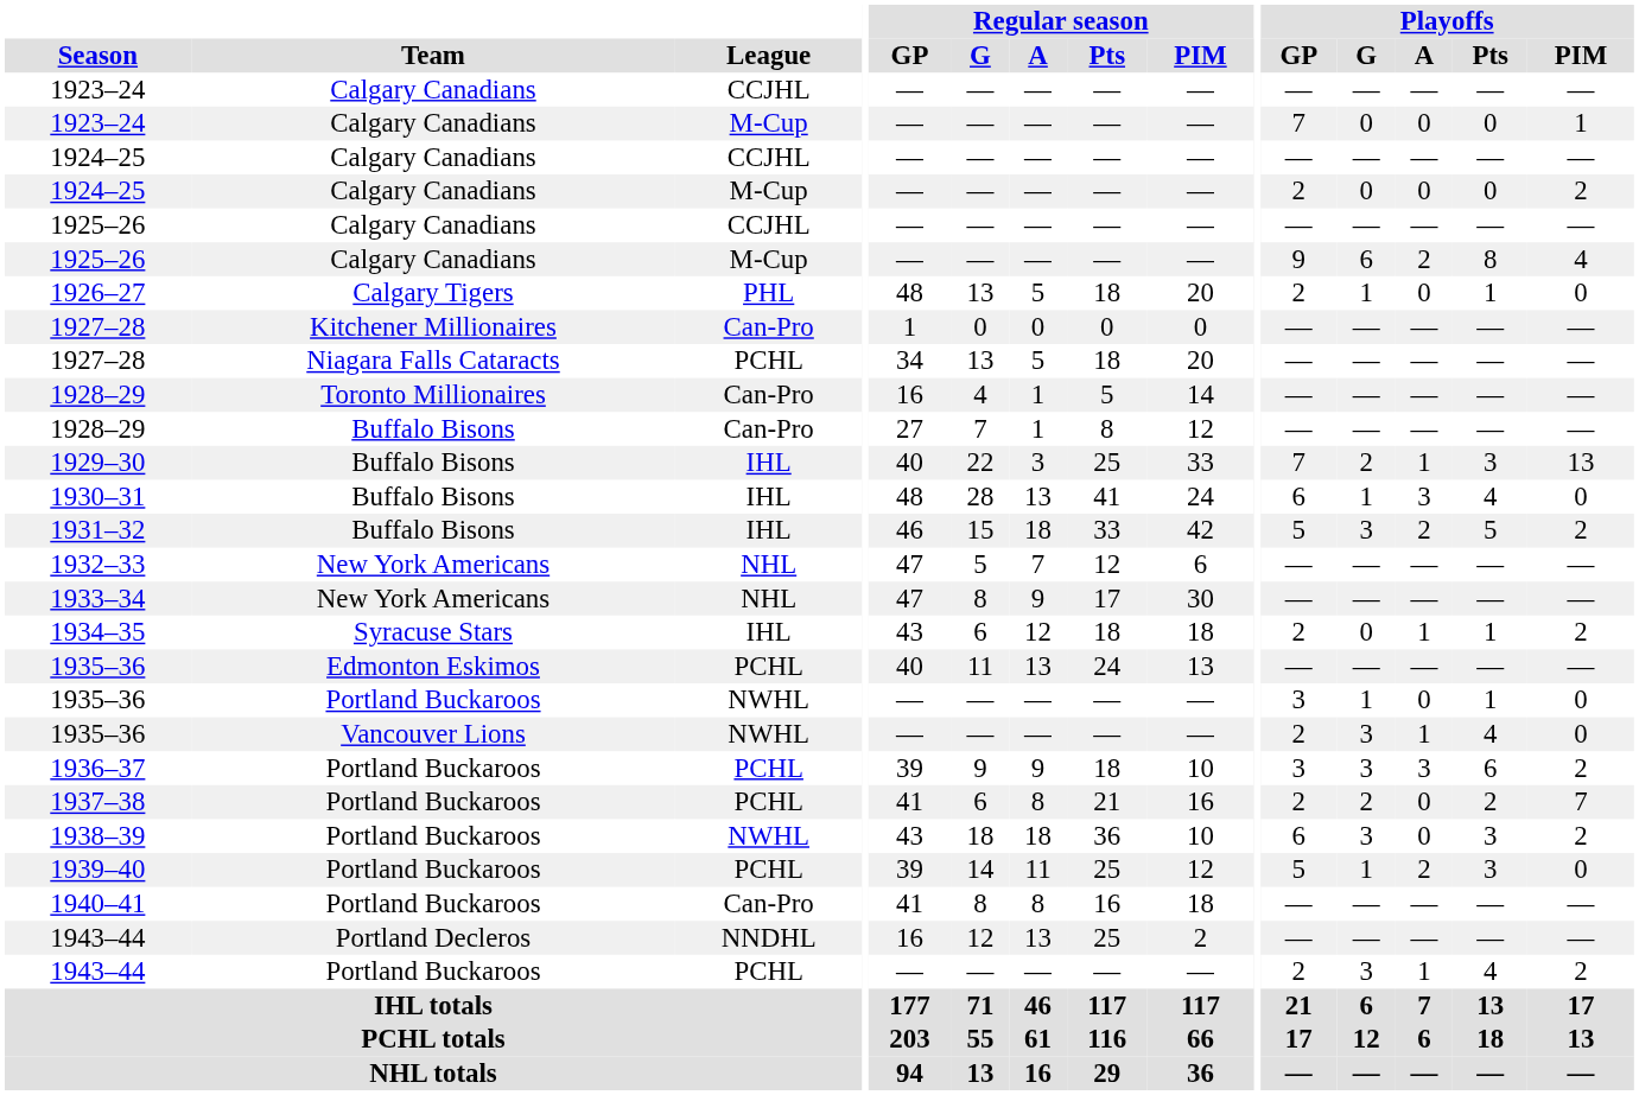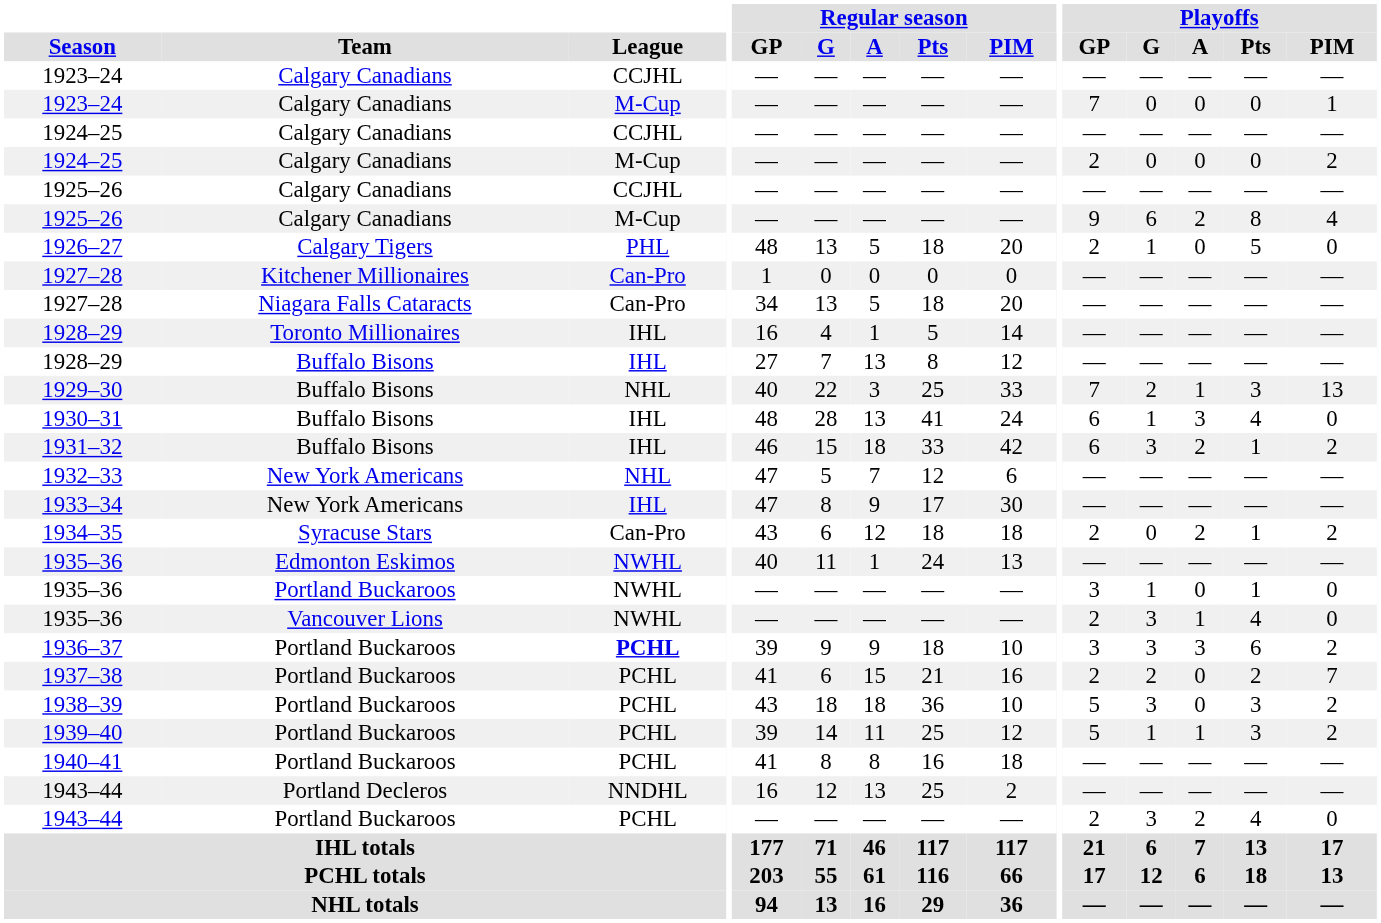1926–27 | Playoffs / Pts: 1 -> 5
1927–28 / Niagara Falls Cataracts | League: PCHL -> Can-Pro
1928–29 / Toronto Millionaires | League: Can-Pro -> IHL
1928–29 / Buffalo Bisons | League: Can-Pro -> IHL
1928–29 / Buffalo Bisons | Regular season / A: 1 -> 13
1929–30 | League: IHL -> NHL
1931–32 | Playoffs / GP: 5 -> 6
1931–32 | Playoffs / Pts: 5 -> 1
1933–34 | League: NHL -> IHL
1934–35 | League: IHL -> Can-Pro
1934–35 | Playoffs / A: 1 -> 2
1935–36 / Edmonton Eskimos | League: PCHL -> NWHL
1935–36 / Edmonton Eskimos | Regular season / A: 13 -> 1
1936–37 | League: normal -> bold
1937–38 | Regular season / A: 8 -> 15
1938–39 | League: NWHL -> PCHL
1938–39 | Playoffs / GP: 6 -> 5
1939–40 | Playoffs / A: 2 -> 1
1939–40 | Playoffs / PIM: 0 -> 2
1940–41 | League: Can-Pro -> PCHL
1943–44 / Portland Buckaroos | Playoffs / A: 1 -> 2
1943–44 / Portland Buckaroos | Playoffs / PIM: 2 -> 0
